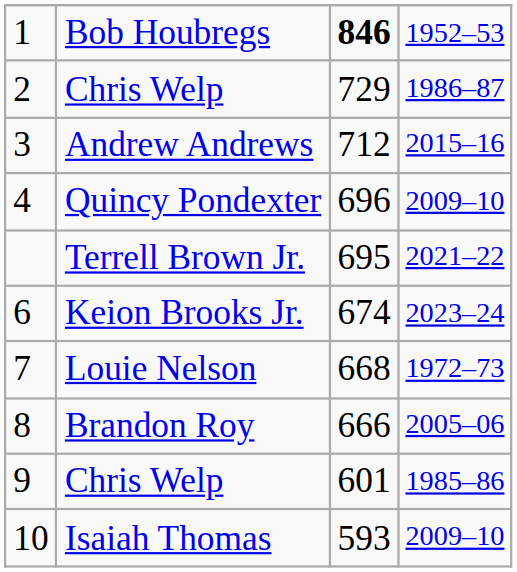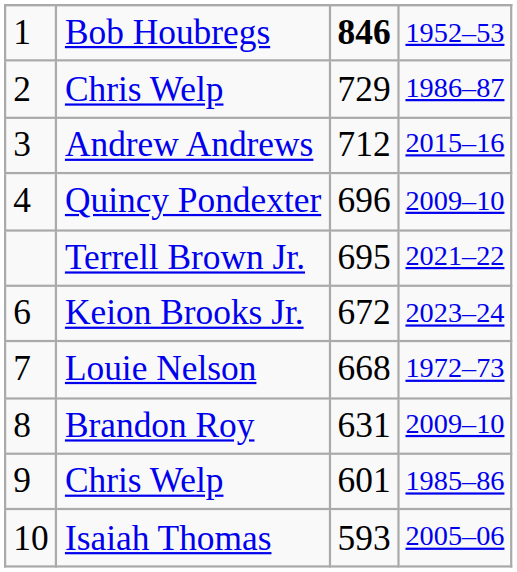Keion Brooks Jr. | column 3: 674 -> 672
Brandon Roy | column 3: 666 -> 631
Brandon Roy | column 4: 2005–06 -> 2009–10
Isaiah Thomas | column 4: 2009–10 -> 2005–06
